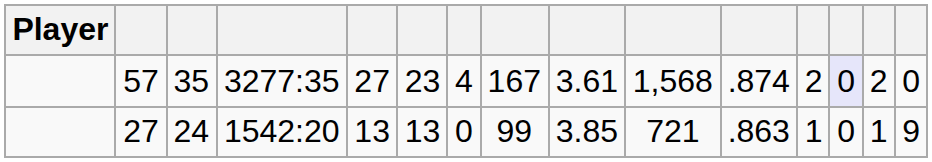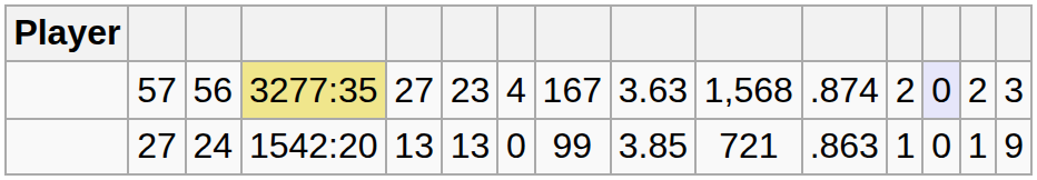57 | column 3: 35 -> 56
57 | column 4: no background -> khaki background
57 | column 9: 3.61 -> 3.63
57 | column 15: 0 -> 3
